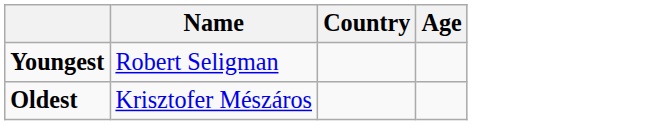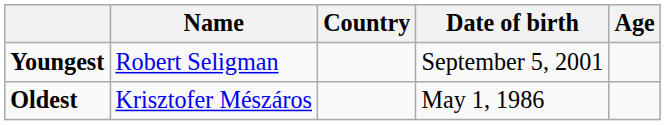+ column: Date of birth | September 5, 2001 | May 1, 1986
